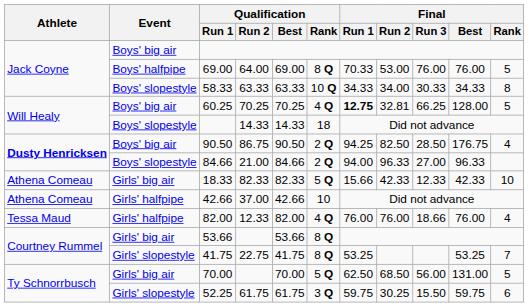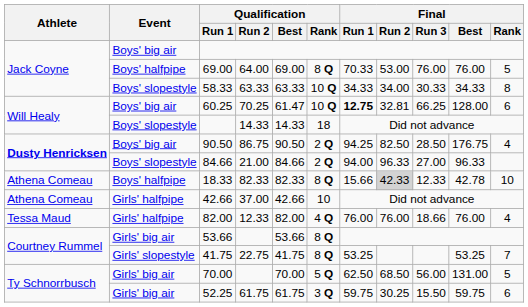60.25 | Qualification / Best: 70.25 -> 61.47
60.25 | Qualification / Rank: 4 Q -> 10 Q
60.25 | Final / Rank: 5 -> 6
18.33 | Event: Girls' big air -> Boys' halfpipe
18.33 | Qualification / Rank: 5 Q -> 8 Q
18.33 | Final / Run 2: no background -> lightgrey background
18.33 | Final / Best: 42.33 -> 42.78
52.25 | Event: Girls' slopestyle -> Girls' big air
